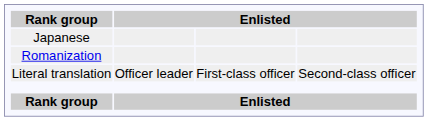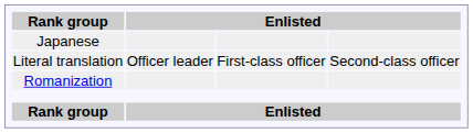rows swapped: Romanization <-> Literal translation
